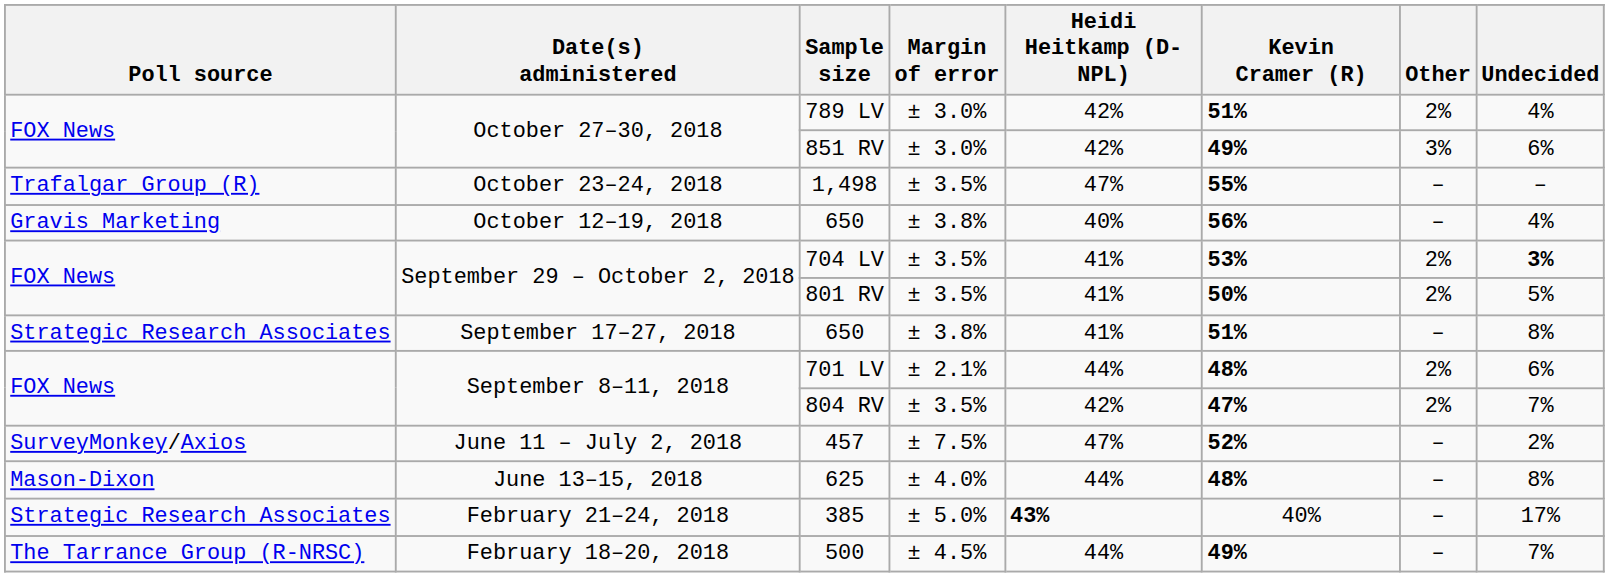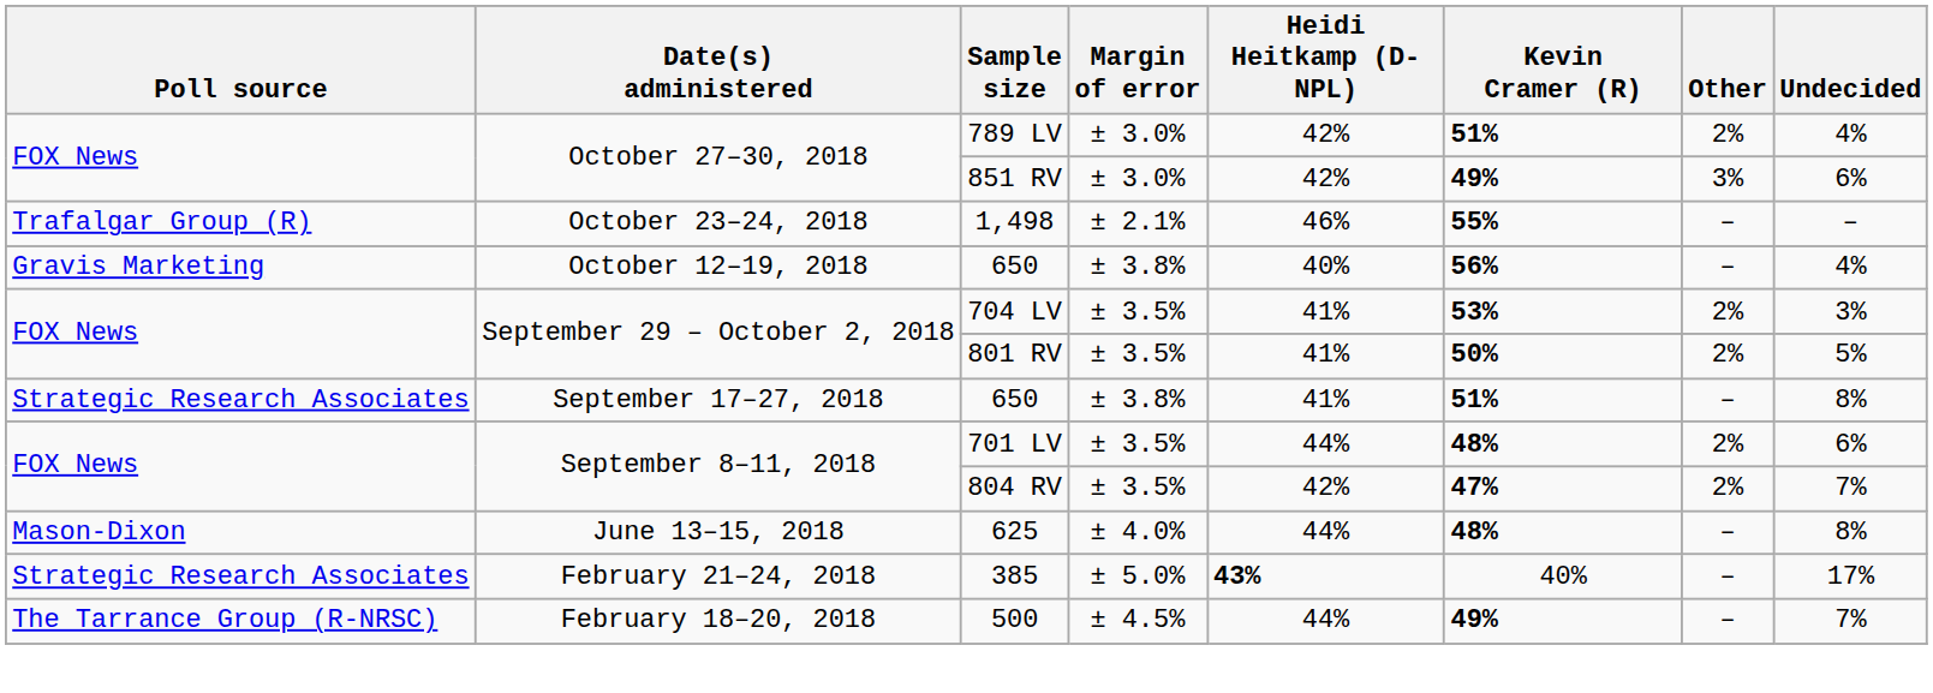1,498 | Margin of error: ± 3.5% -> ± 2.1%
1,498 | Heidi Heitkamp (D-NPL): 47% -> 46%
704 LV | Undecided: bold -> normal
701 LV | Margin of error: ± 2.1% -> ± 3.5%
- row: SurveyMonkey/Axios | June 11 – July 2, 2018 | 457 | ± 7.5% | 47% | 52% | – | 2%
